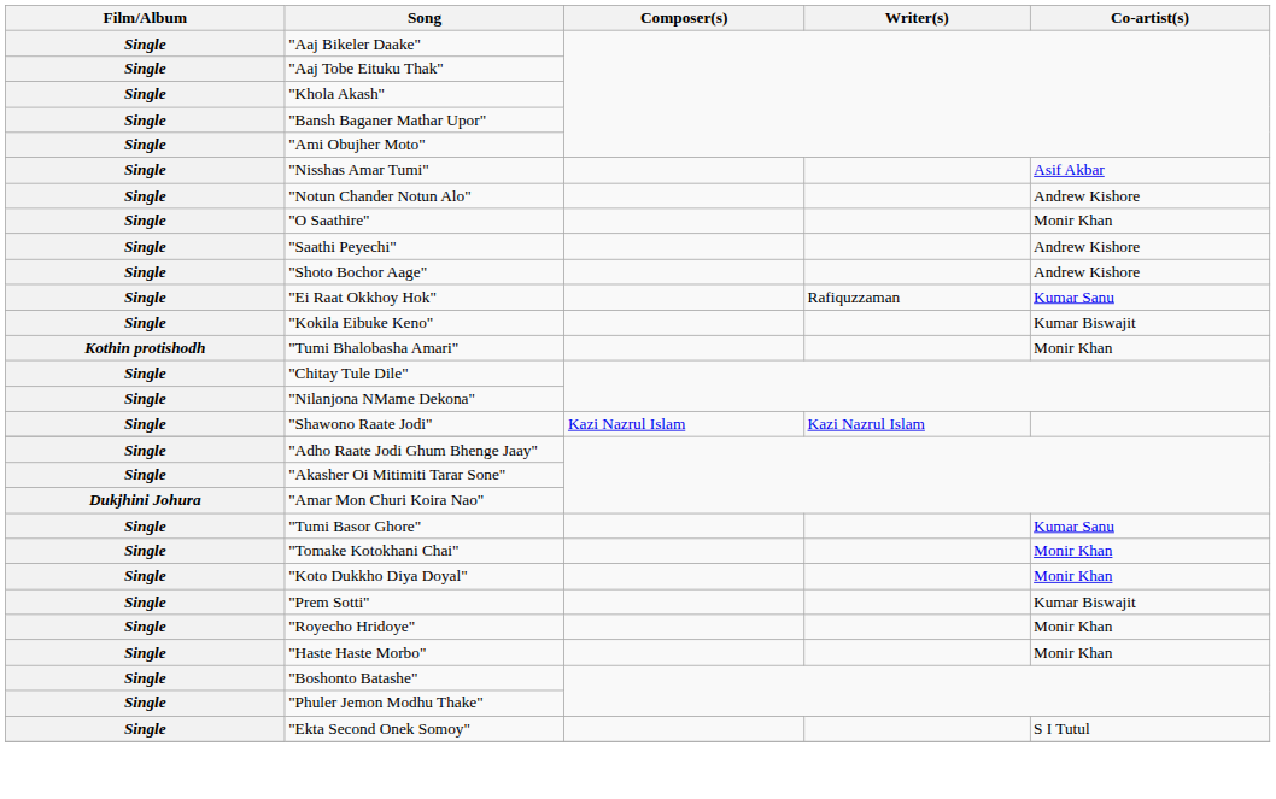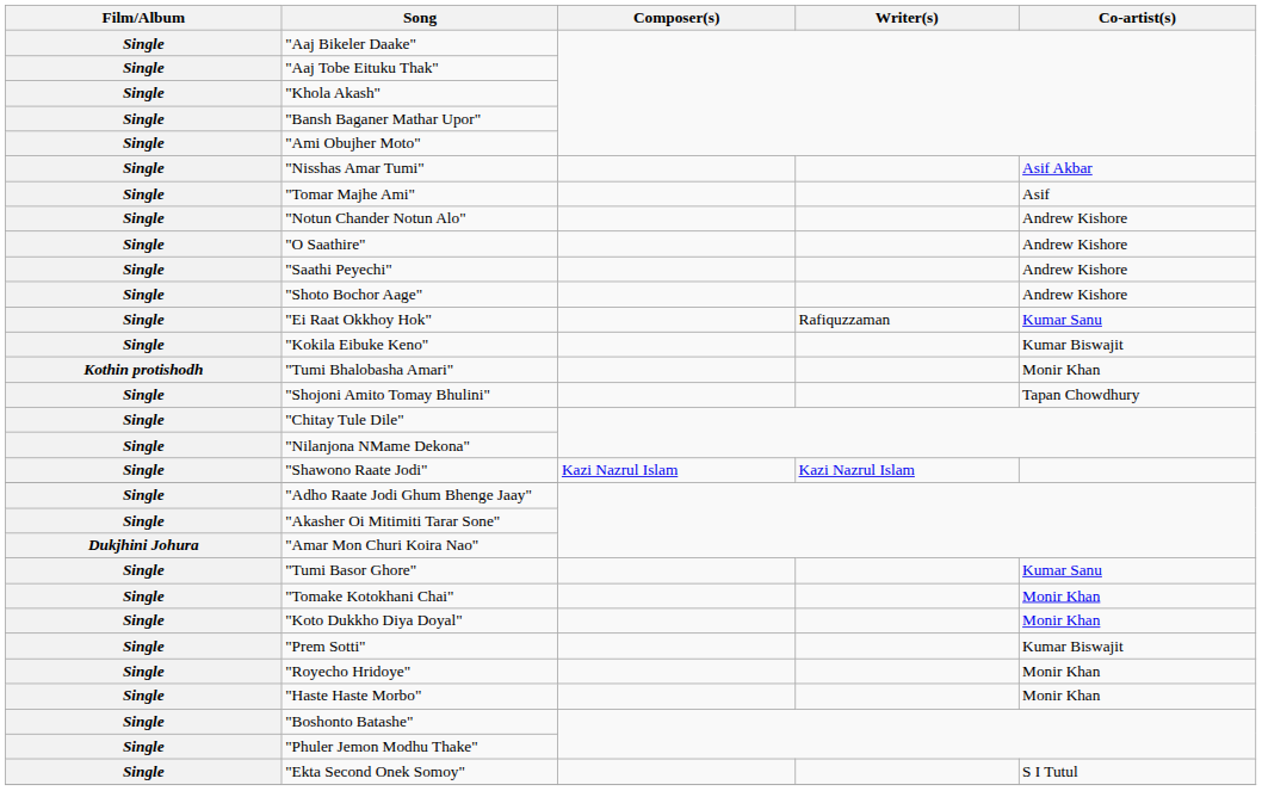+ row: Single | "Tomar Majhe Ami" | Asif
"O Saathire" | Co-artist(s): Monir Khan -> Andrew Kishore
+ row: Single | "Shojoni Amito Tomay Bhulini" | Tapan Chowdhury
